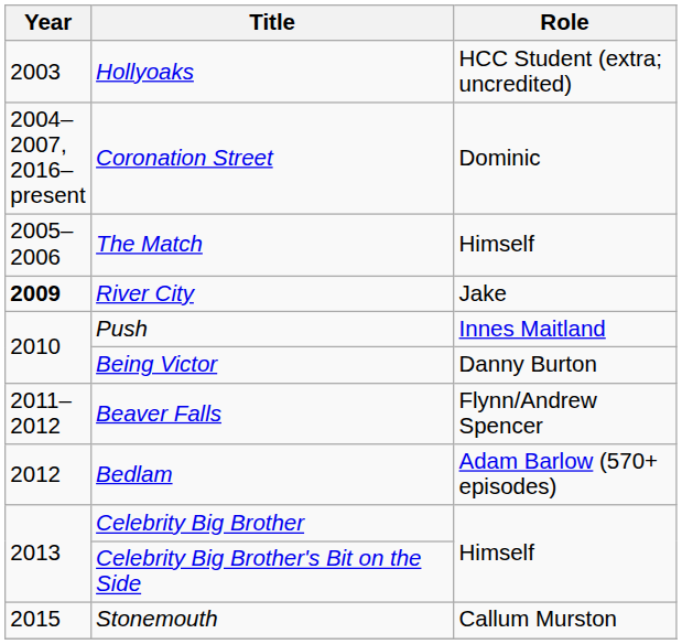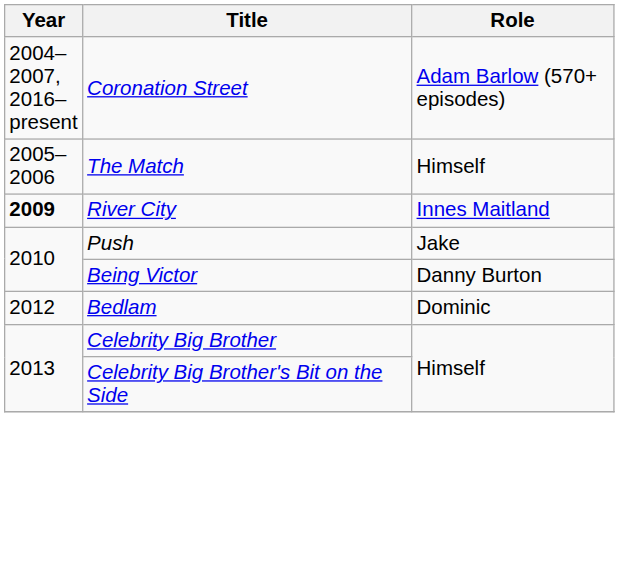- row: 2003 | Hollyoaks | HCC Student (extra; uncredited)
Coronation Street | Role: Dominic -> Adam Barlow (570+ episodes)
River City | Role: Jake -> Innes Maitland
Push | Role: Innes Maitland -> Jake
- row: 2011–2012 | Beaver Falls | Flynn/Andrew Spencer
Bedlam | Role: Adam Barlow (570+ episodes) -> Dominic
- row: 2015 | Stonemouth | Callum Murston
